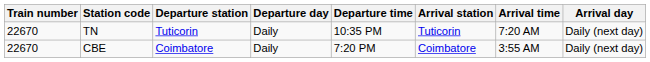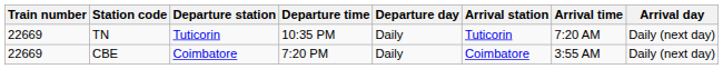columns swapped: Departure time <-> Departure day
TN | Train number: 22670 -> 22669
CBE | Train number: 22670 -> 22669
